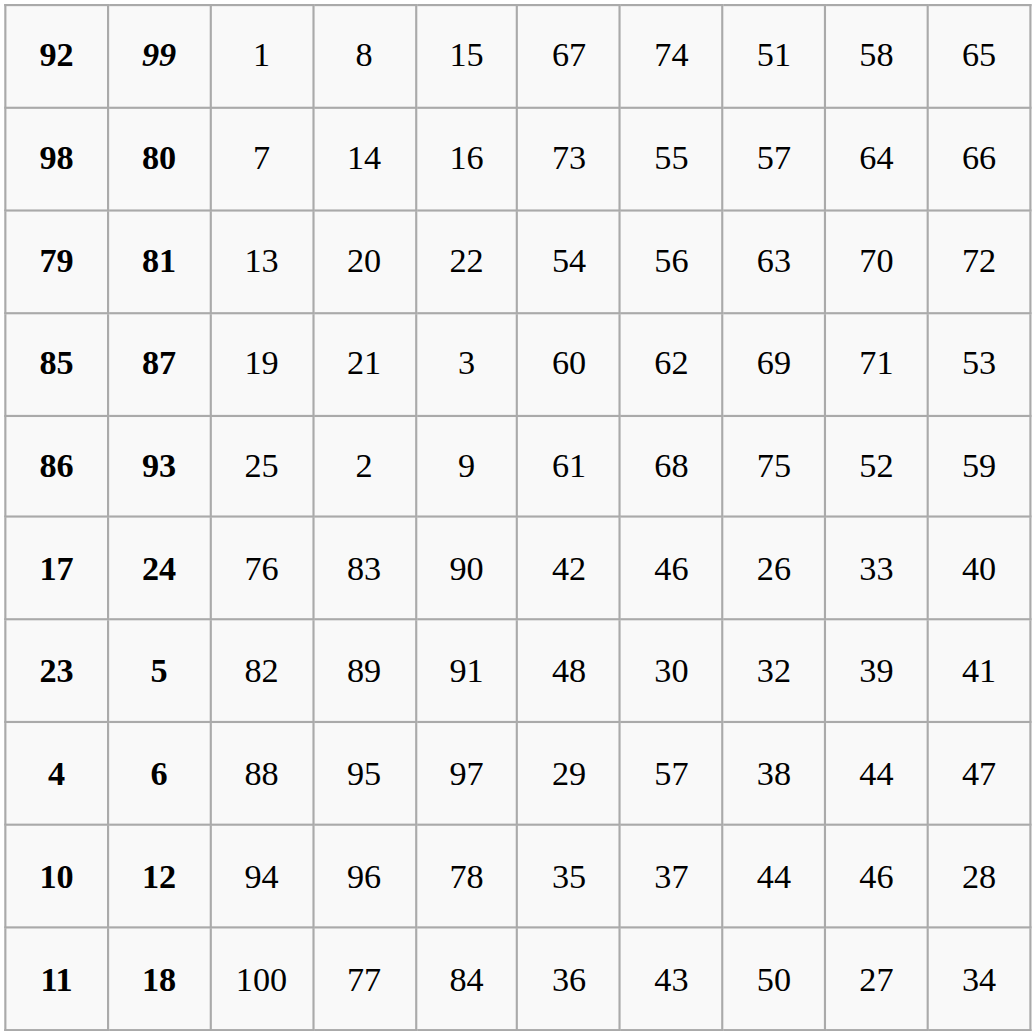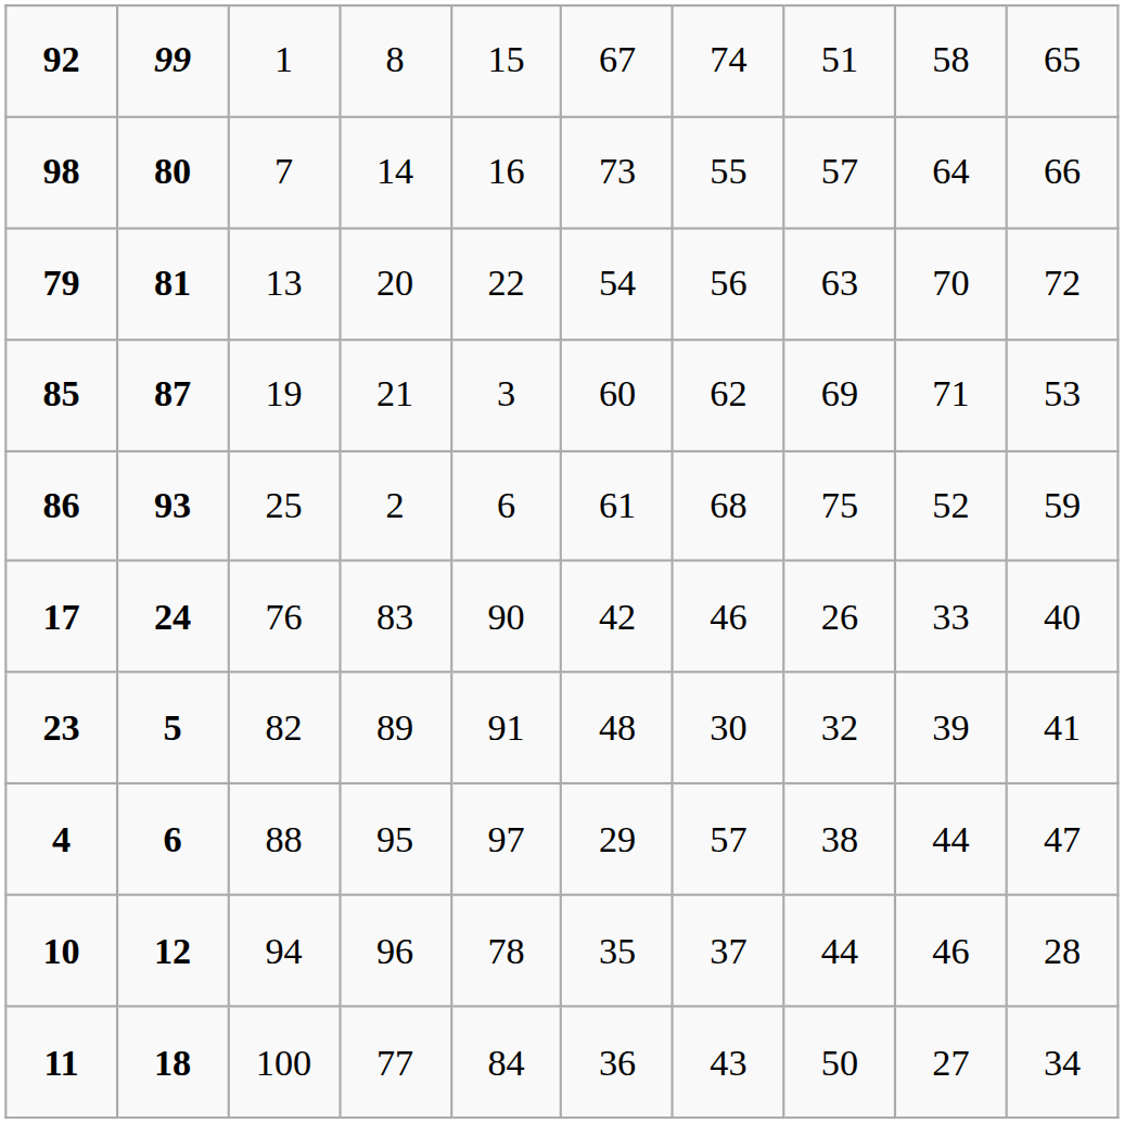86 | column 5: 9 -> 6
